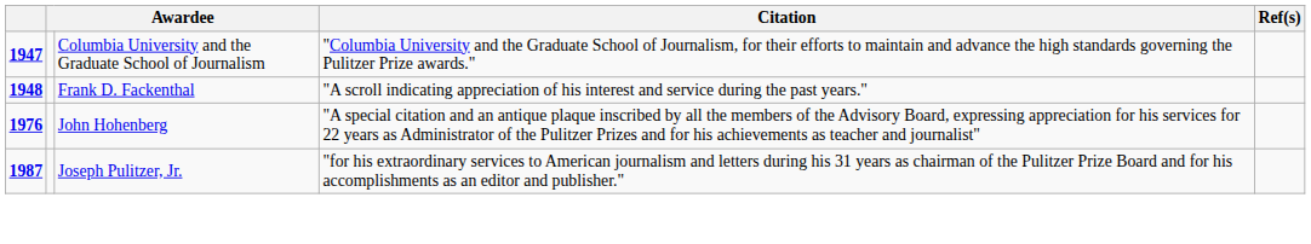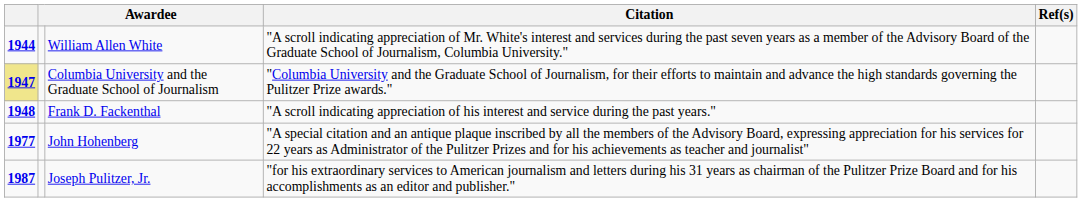+ row: 1944 | William Allen White | "A scroll indicating appreciation of Mr. White's interest and services during the past seven years as a member of the Advisory Board of the Graduate School of Journalism, Columbia University."
Columbia University and the Graduate School of Journalism | column 1: no background -> khaki background
John Hohenberg | column 1: 1976 -> 1977
